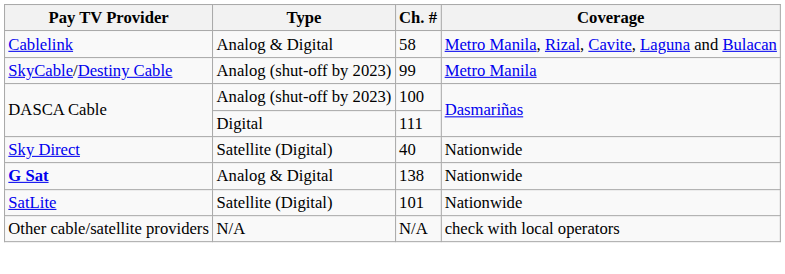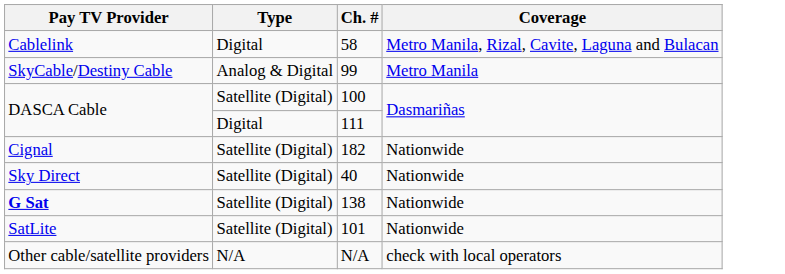58 | Type: Analog & Digital -> Digital
99 | Type: Analog (shut-off by 2023) -> Analog & Digital
100 | Type: Analog (shut-off by 2023) -> Satellite (Digital)
+ row: Cignal | Satellite (Digital) | 182 | Nationwide
138 | Type: Analog & Digital -> Satellite (Digital)
